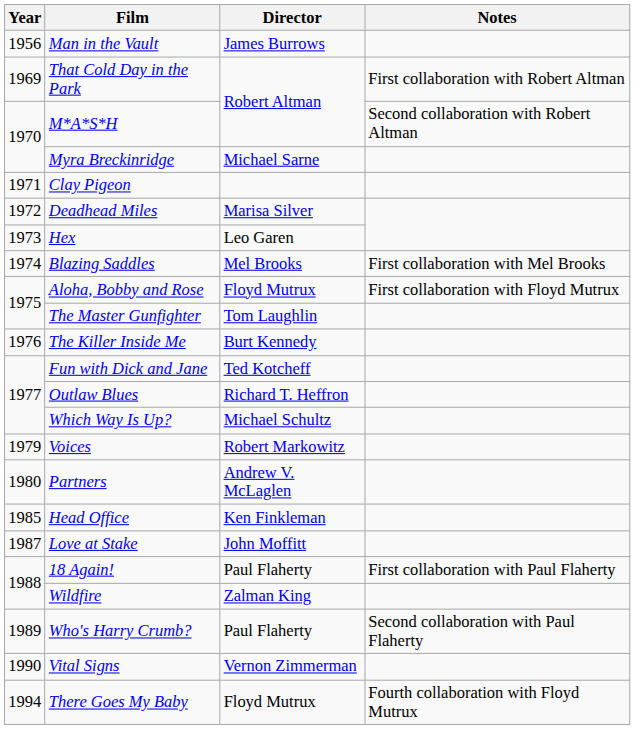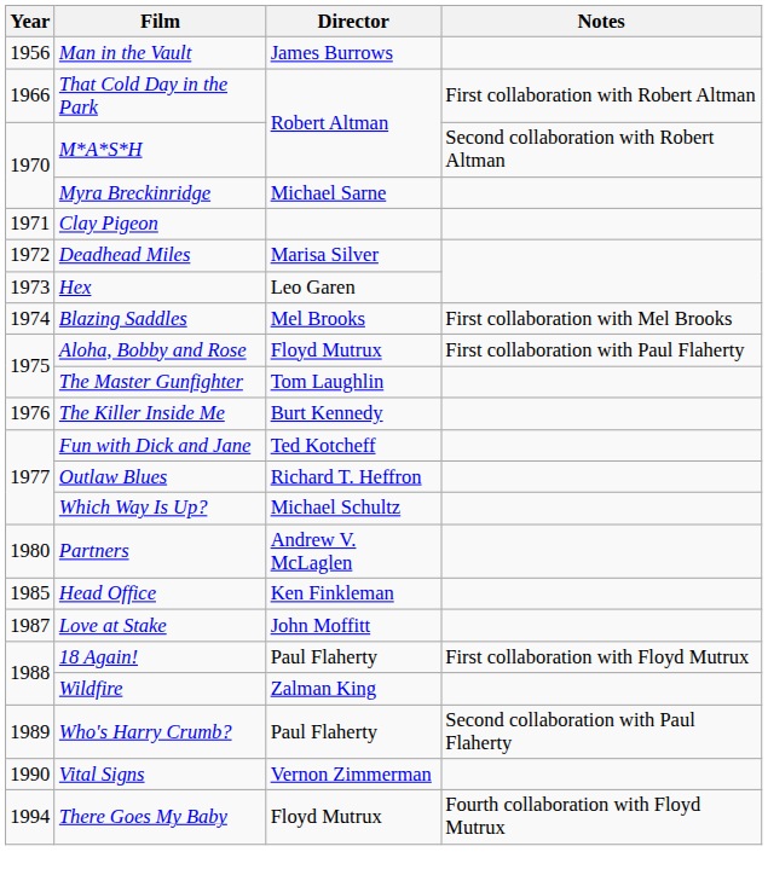That Cold Day in the Park | Year: 1969 -> 1966
Aloha, Bobby and Rose | Notes: First collaboration with Floyd Mutrux -> First collaboration with Paul Flaherty
- row: 1979 | Voices | Robert Markowitz
18 Again! | Notes: First collaboration with Paul Flaherty -> First collaboration with Floyd Mutrux
